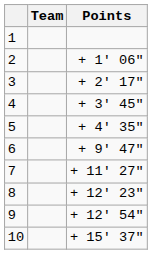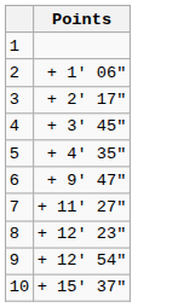- column: Team
